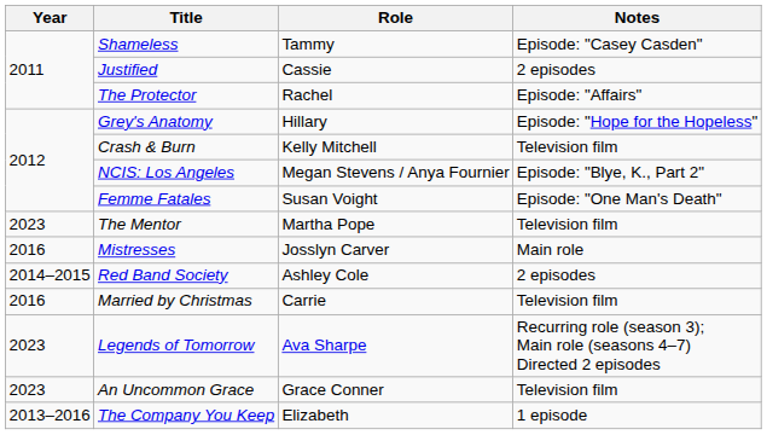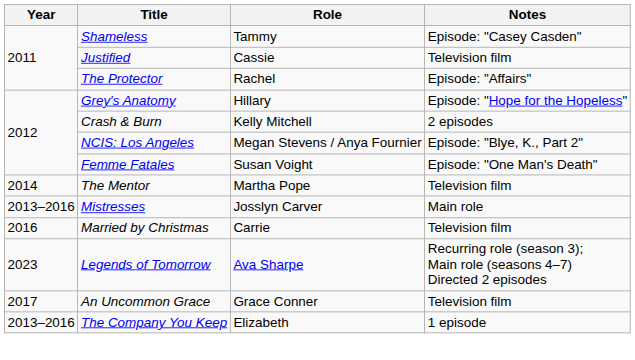Justified | Notes: 2 episodes -> Television film
Crash & Burn | Notes: Television film -> 2 episodes
The Mentor | Year: 2023 -> 2014
Mistresses | Year: 2016 -> 2013–2016
- row: 2014–2015 | Red Band Society | Ashley Cole | 2 episodes
An Uncommon Grace | Year: 2023 -> 2017
